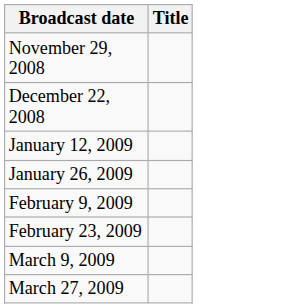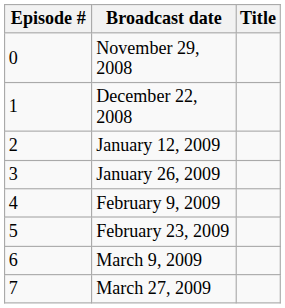+ column: Episode # | 0 | 1 | 2 | 3 | 4 | 5 | 6 | 7
